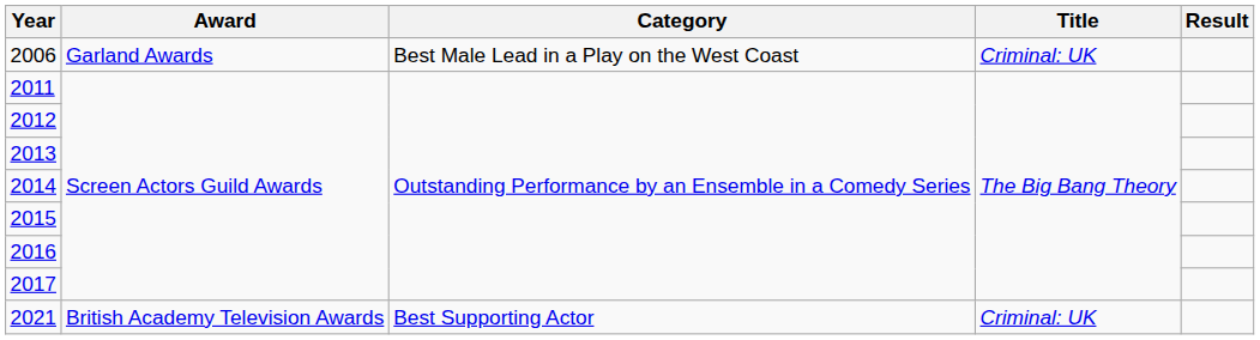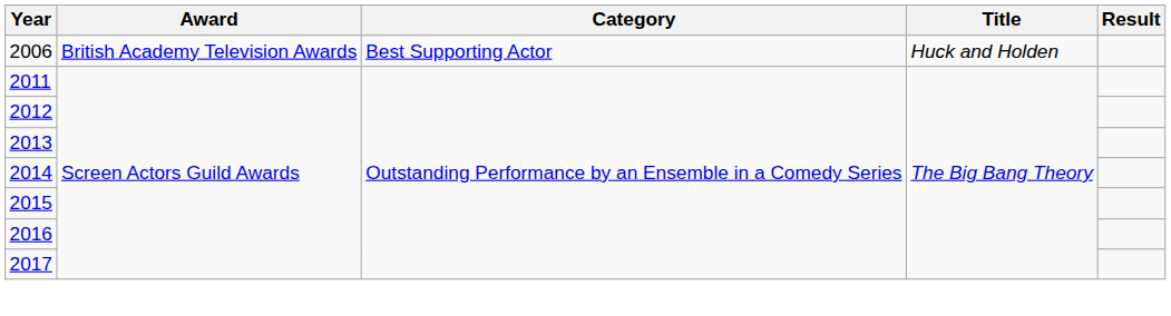2006 | Award: Garland Awards -> British Academy Television Awards
2006 | Category: Best Male Lead in a Play on the West Coast -> Best Supporting Actor
2006 | Title: Criminal: UK -> Huck and Holden
- row: 2021 | British Academy Television Awards | Best Supporting Actor | Criminal: UK
